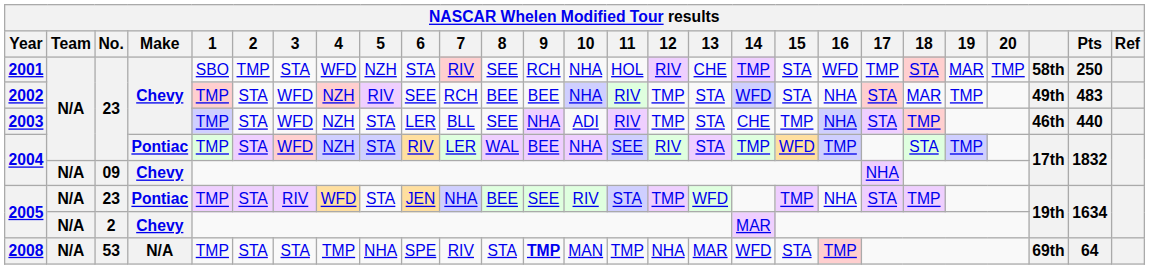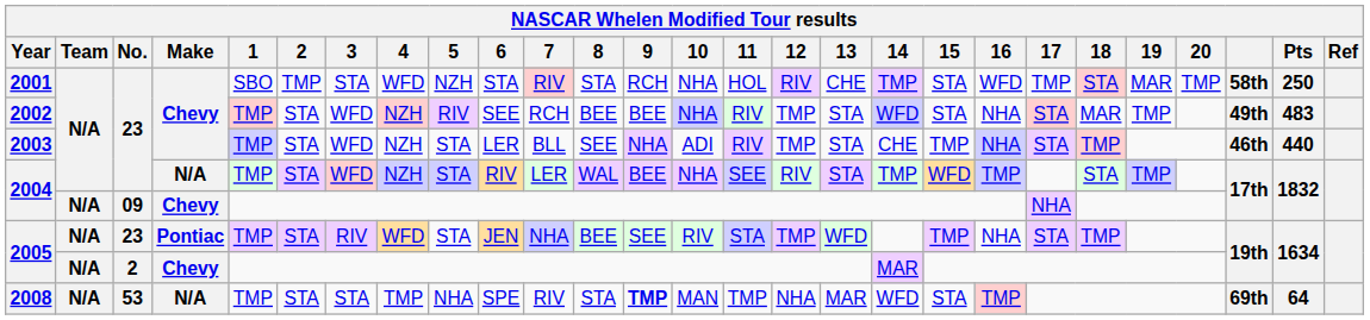2001 | 8: SEE -> STA
2004 / 23 | Make: Pontiac -> N/A
